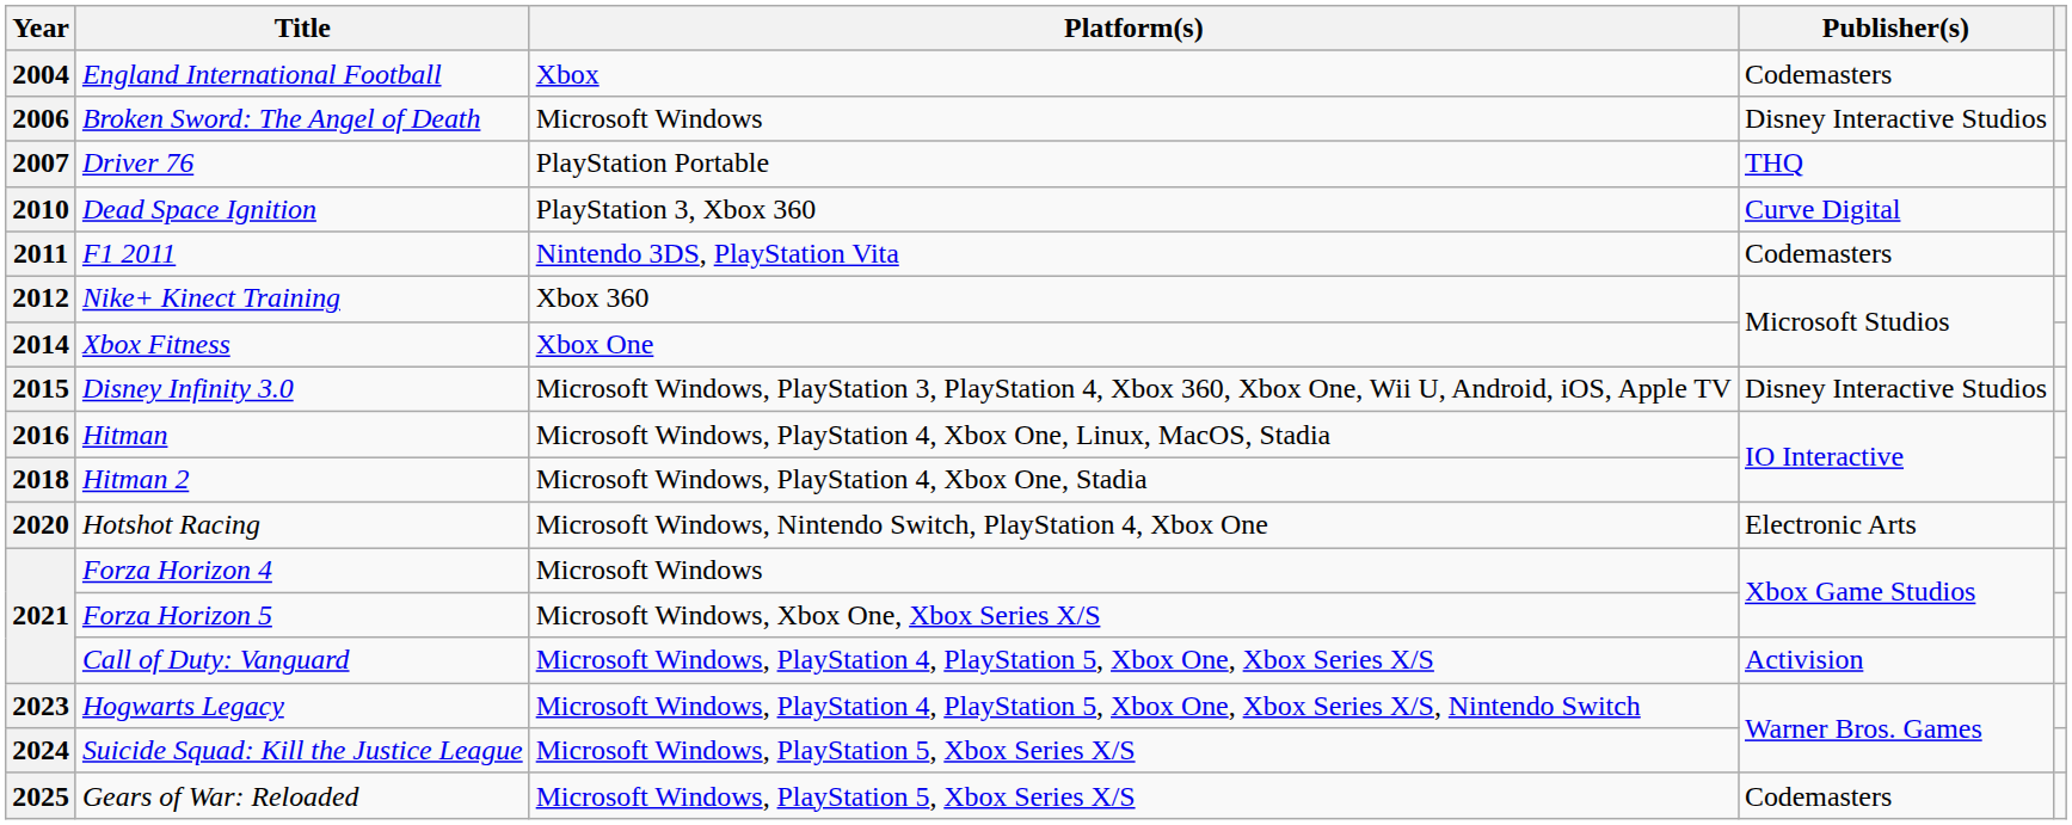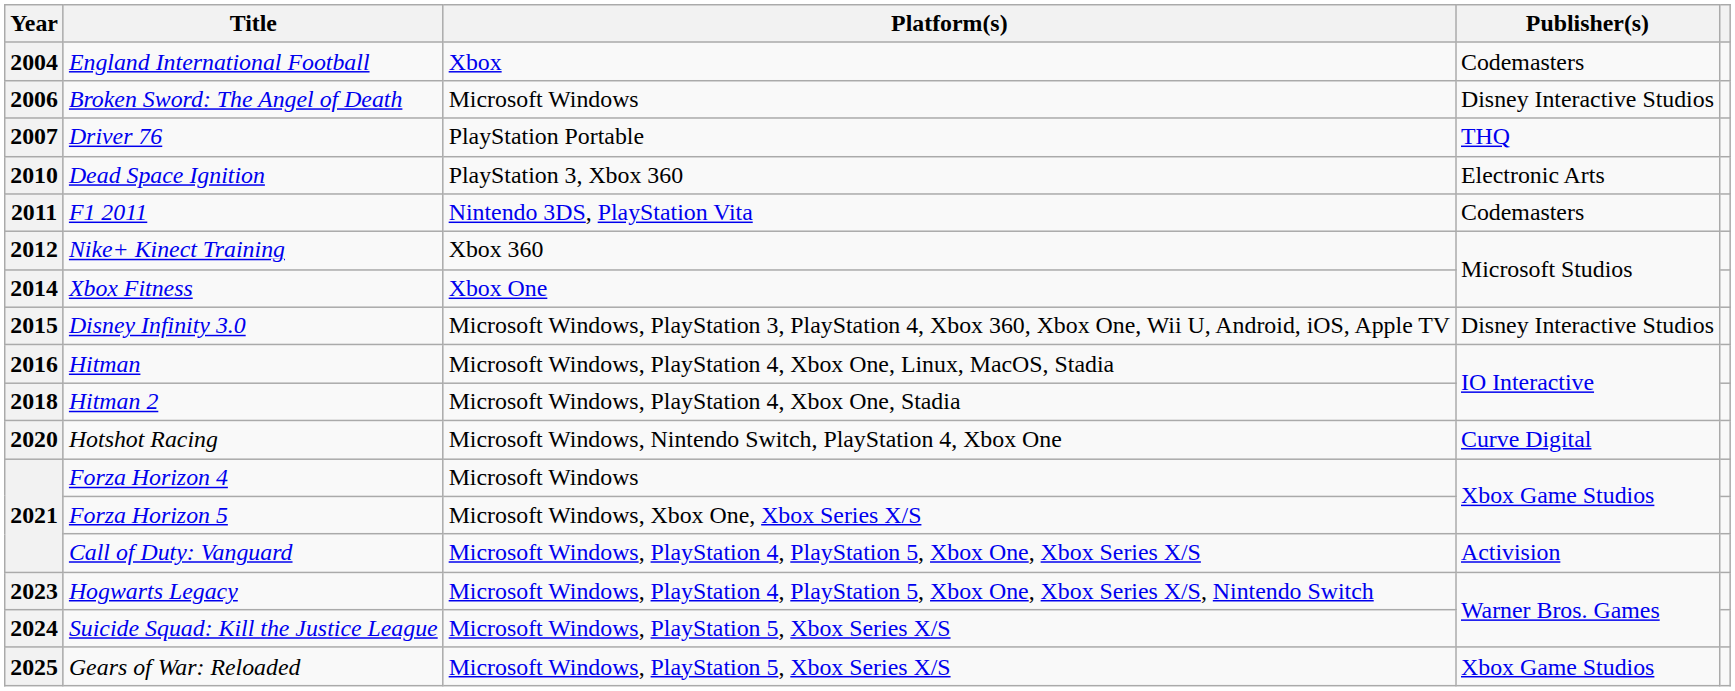Dead Space Ignition | Publisher(s): Curve Digital -> Electronic Arts
Hotshot Racing | Publisher(s): Electronic Arts -> Curve Digital
Gears of War: Reloaded | Publisher(s): Codemasters -> Xbox Game Studios
